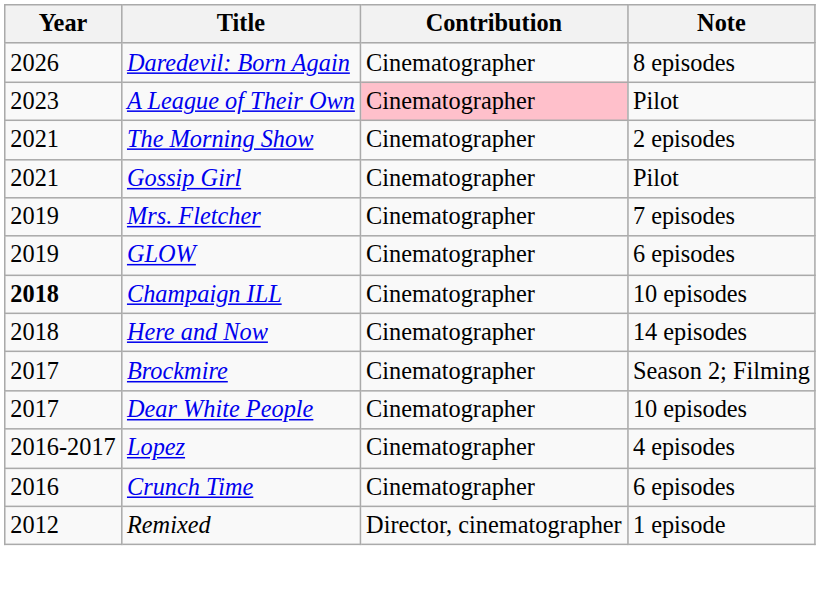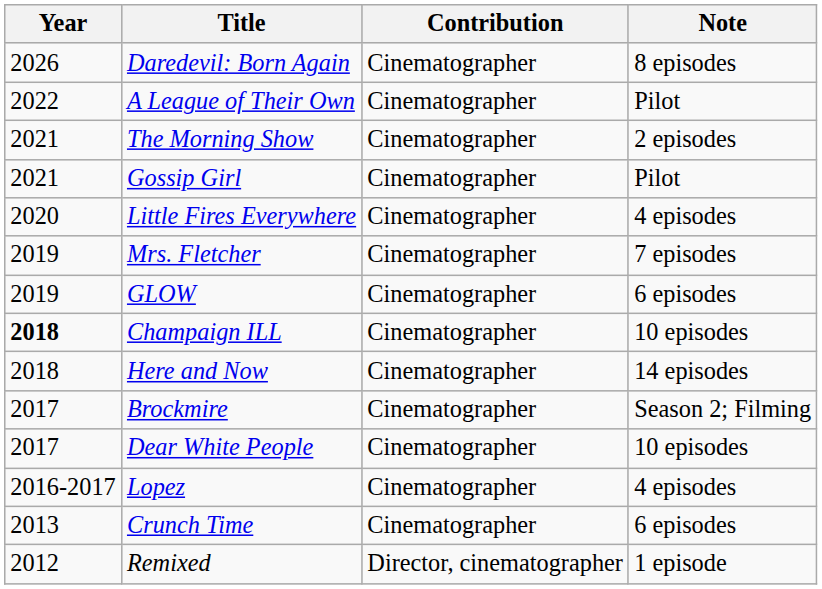A League of Their Own | Year: 2023 -> 2022
A League of Their Own | Contribution: pink background -> no background
+ row: 2020 | Little Fires Everywhere | Cinematographer | 4 episodes
Crunch Time | Year: 2016 -> 2013
